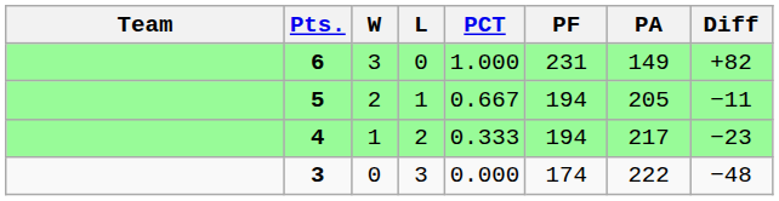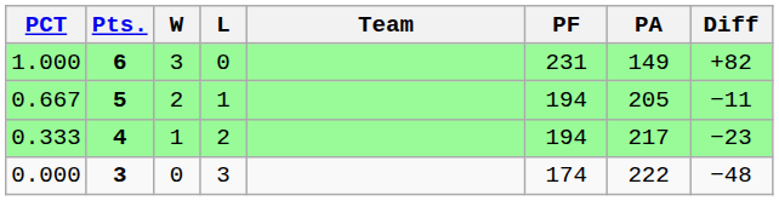columns swapped: Team <-> PCT
